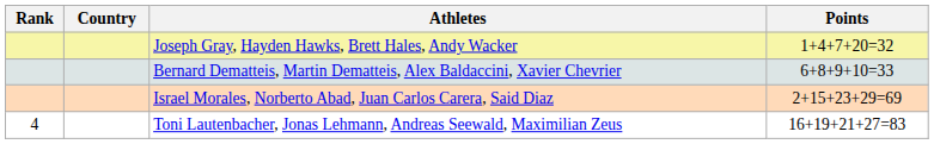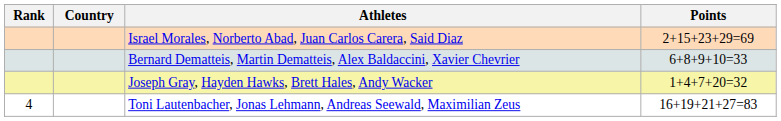rows swapped: Joseph Gray, Hayden Hawks, Brett Hales, Andy Wacker <-> Israel Morales, Norberto Abad, Juan Carlos Carera, Said Diaz
